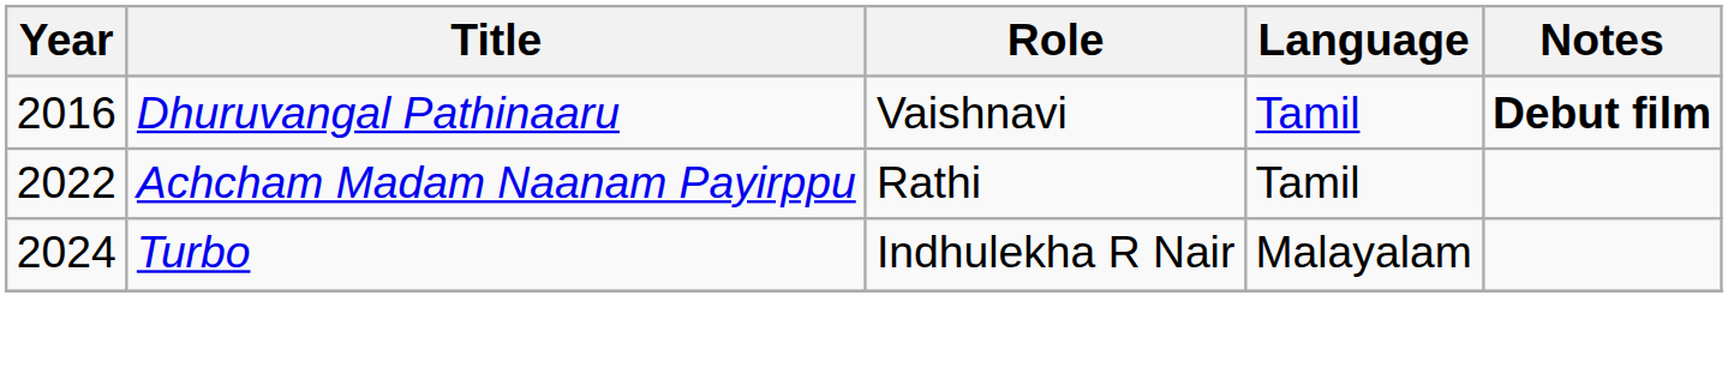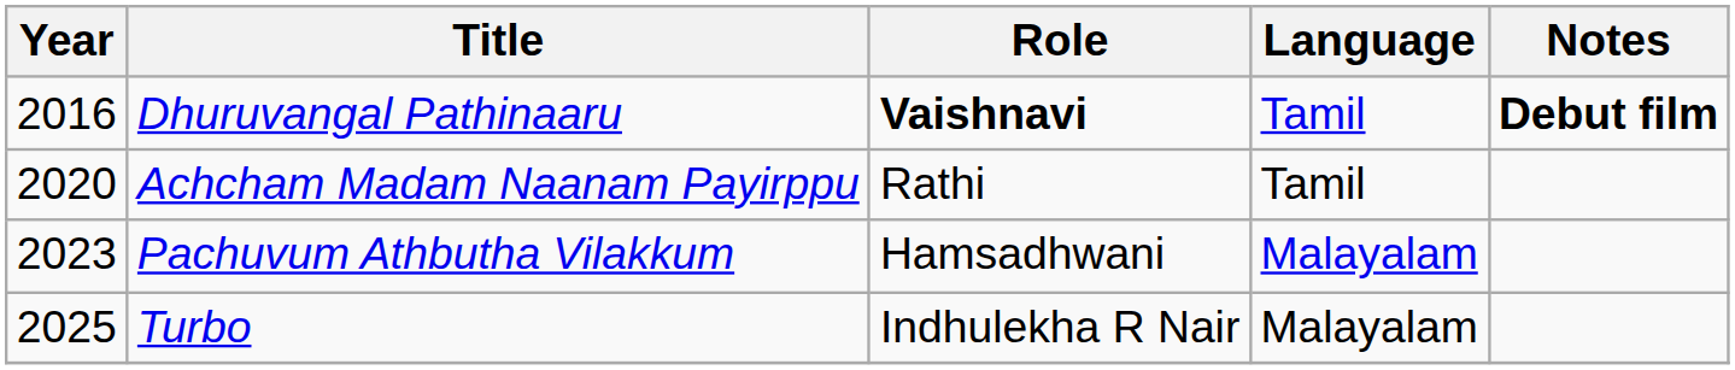Dhuruvangal Pathinaaru | Role: normal -> bold
Achcham Madam Naanam Payirppu | Year: 2022 -> 2020
+ row: 2023 | Pachuvum Athbutha Vilakkum | Hamsadhwani | Malayalam
Turbo | Year: 2024 -> 2025
